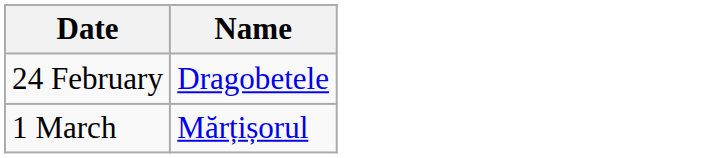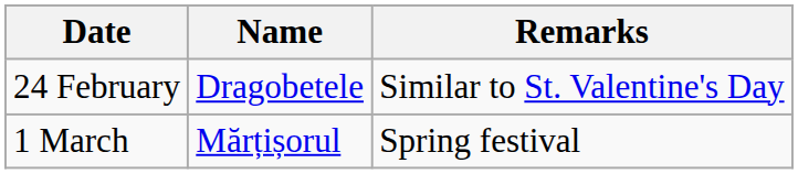+ column: Remarks | Similar to St. Valentine's Day | Spring festival
